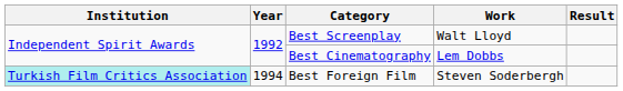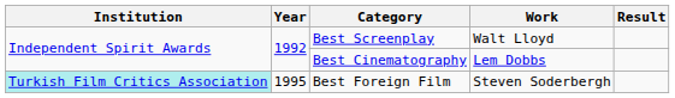Best Foreign Film | Year: 1994 -> 1995
